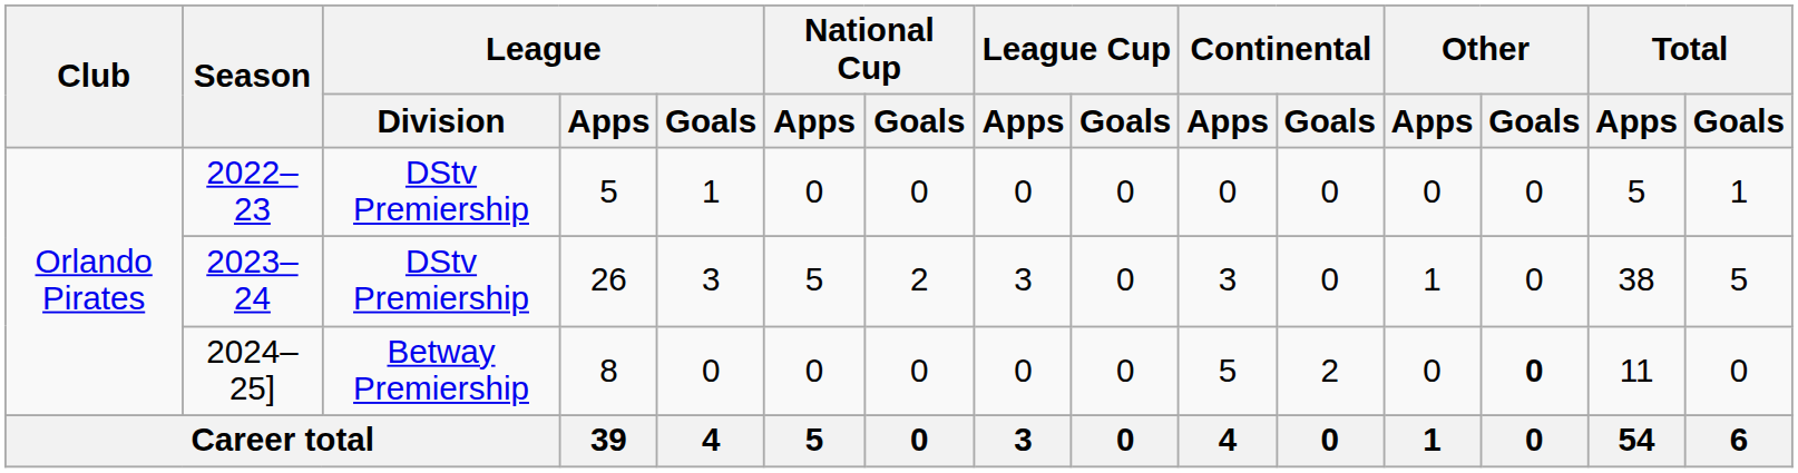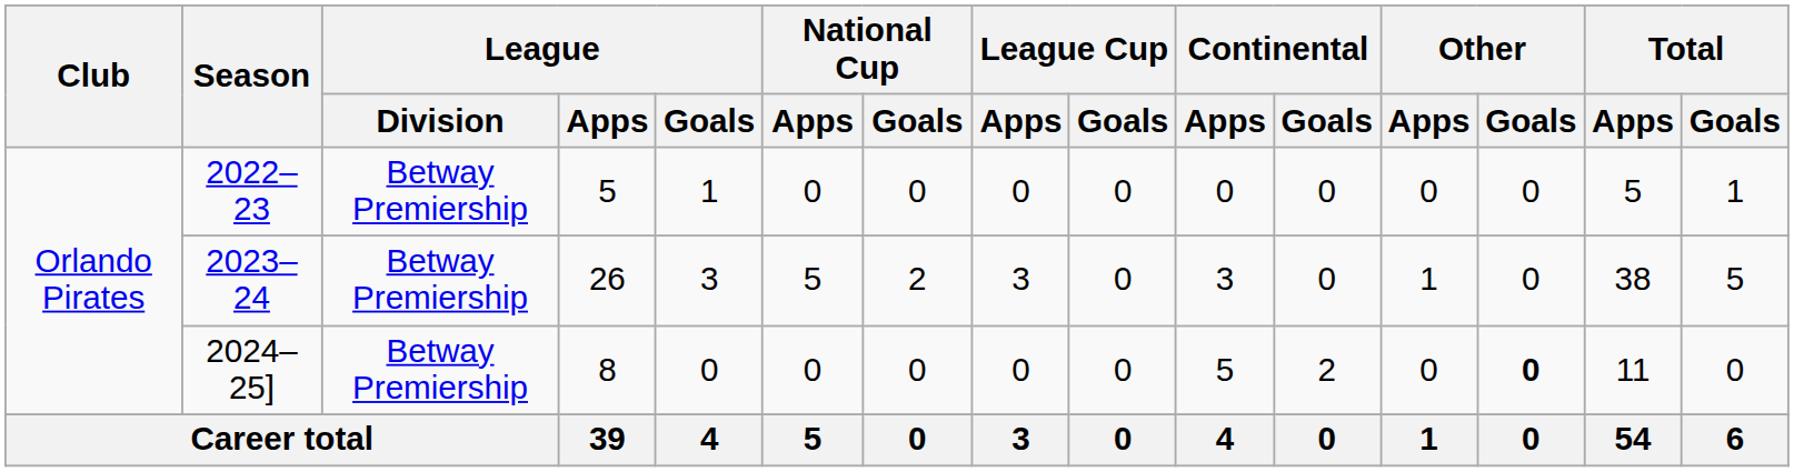2022–23 | League / Division: DStv Premiership -> Betway Premiership
2023–24 | League / Division: DStv Premiership -> Betway Premiership
